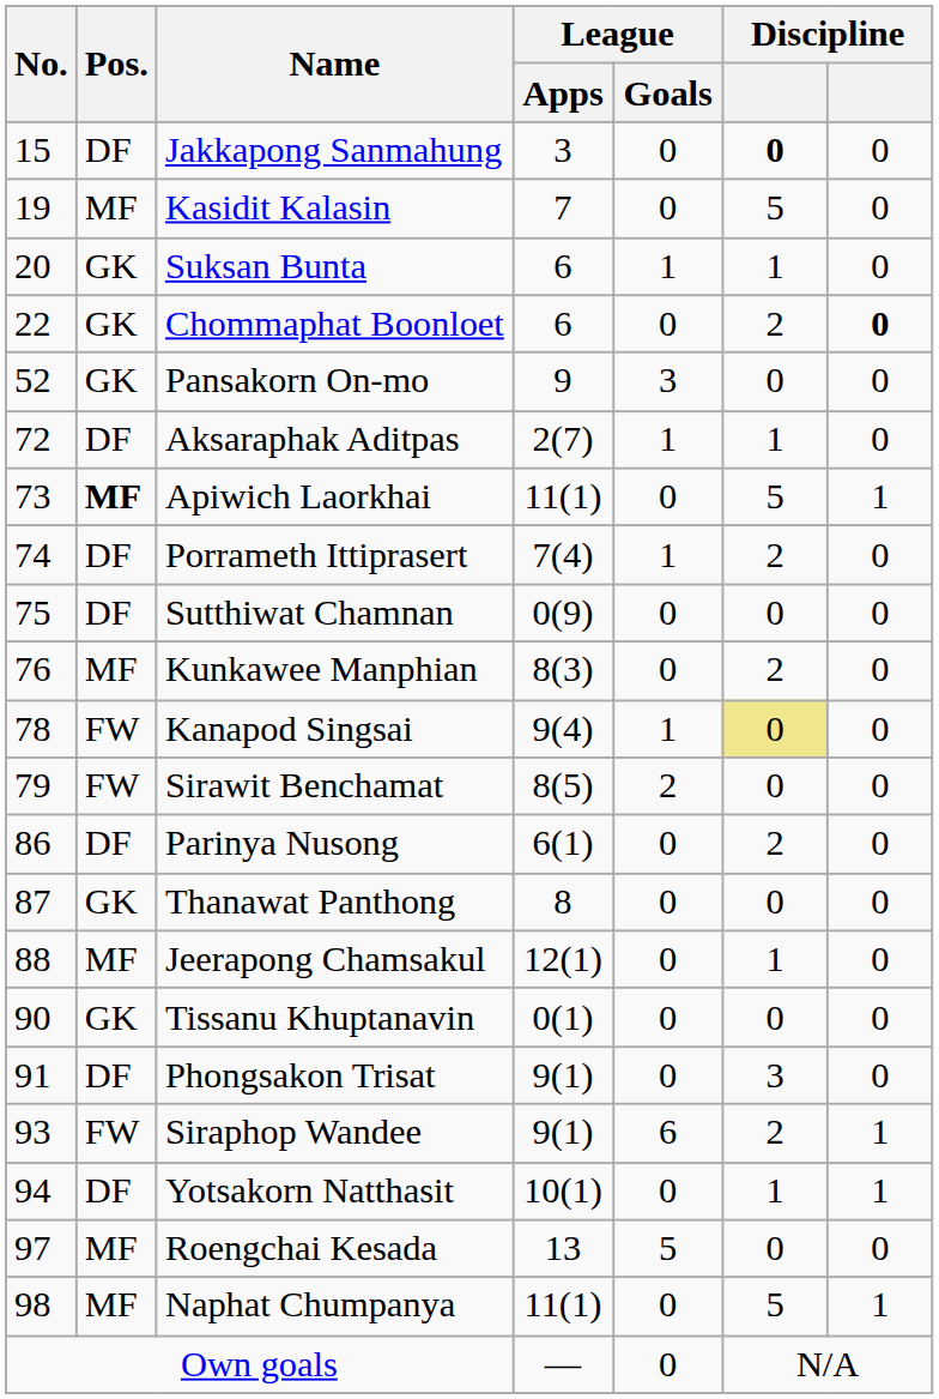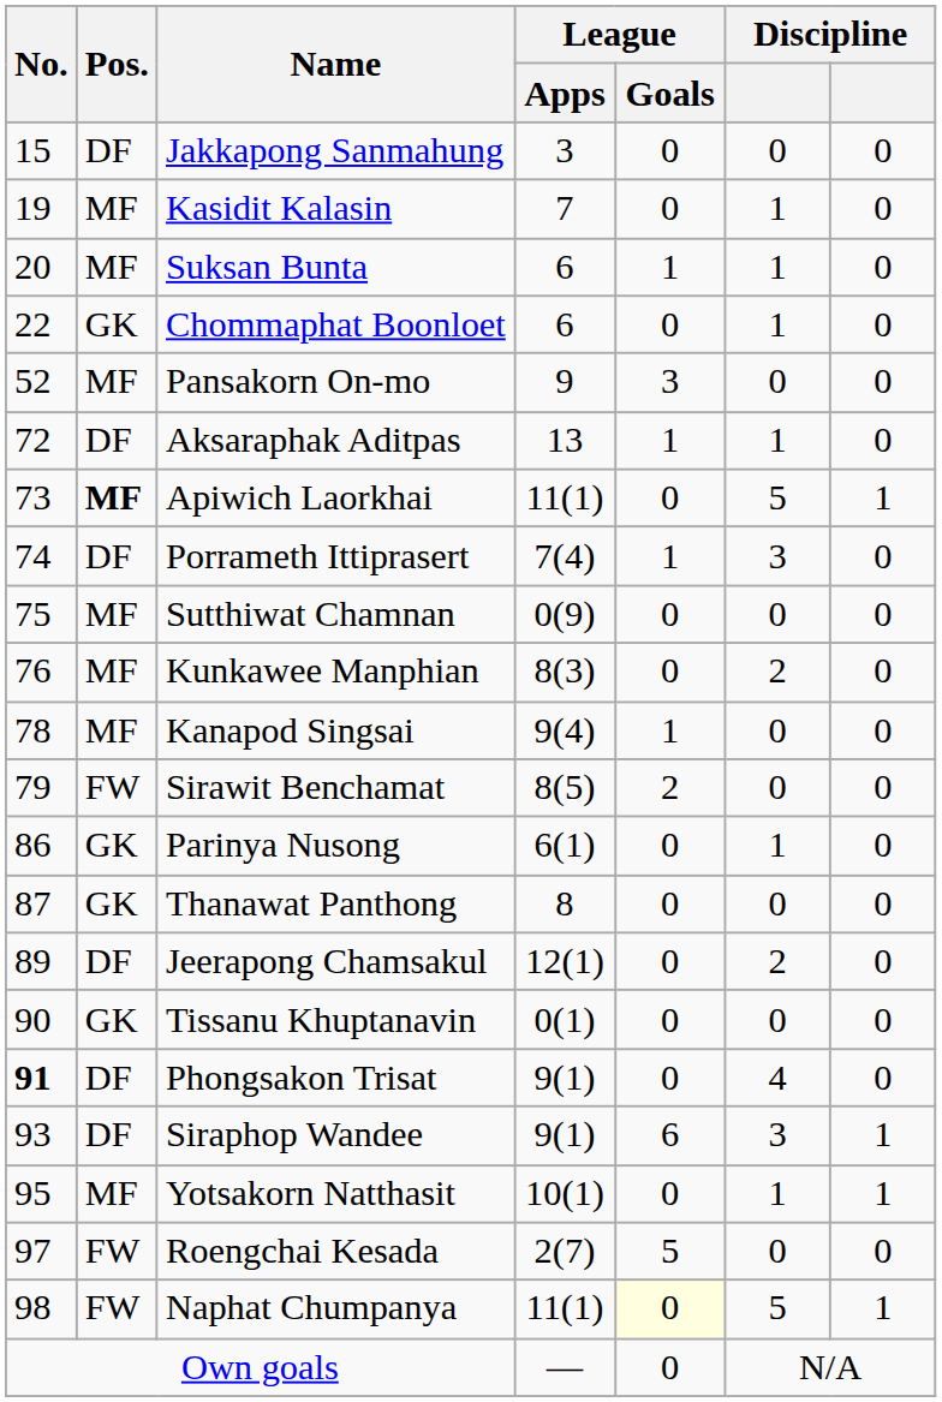Jakkapong Sanmahung | column 6: bold -> normal
Kasidit Kalasin | column 6: 5 -> 1
Suksan Bunta | Pos.: GK -> MF
Chommaphat Boonloet | column 6: 2 -> 1
Chommaphat Boonloet | column 7: bold -> normal
Pansakorn On-mo | Pos.: GK -> MF
Aksaraphak Aditpas | League / Apps: 2(7) -> 13
Porrameth Ittiprasert | column 6: 2 -> 3
Sutthiwat Chamnan | Pos.: DF -> MF
Kanapod Singsai | Pos.: FW -> MF
Kanapod Singsai | column 6: khaki background -> no background
Parinya Nusong | Pos.: DF -> GK
Parinya Nusong | column 6: 2 -> 1
Jeerapong Chamsakul | No.: 88 -> 89
Jeerapong Chamsakul | Pos.: MF -> DF
Jeerapong Chamsakul | column 6: 1 -> 2
Phongsakon Trisat | No.: normal -> bold
Phongsakon Trisat | column 6: 3 -> 4
Siraphop Wandee | Pos.: FW -> DF
Siraphop Wandee | column 6: 2 -> 3
Yotsakorn Natthasit | No.: 94 -> 95
Yotsakorn Natthasit | Pos.: DF -> MF
Roengchai Kesada | Pos.: MF -> FW
Roengchai Kesada | League / Apps: 13 -> 2(7)
Naphat Chumpanya | Pos.: MF -> FW
Naphat Chumpanya | League / Goals: no background -> lightyellow background
